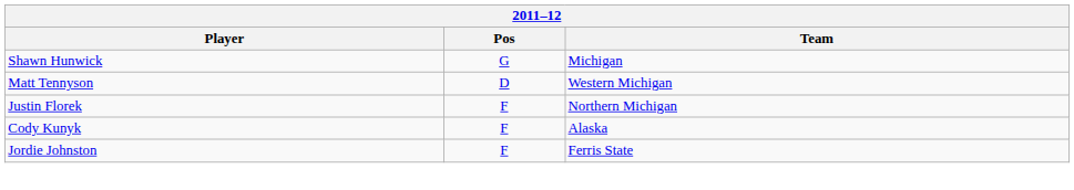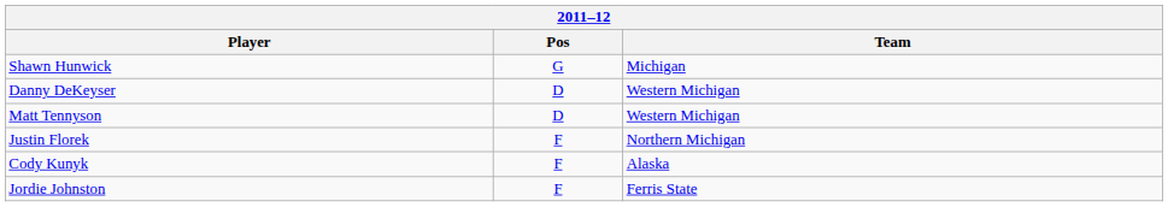+ row: Danny DeKeyser | D | Western Michigan
